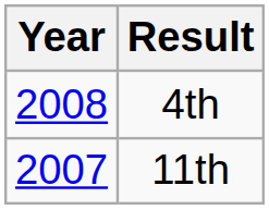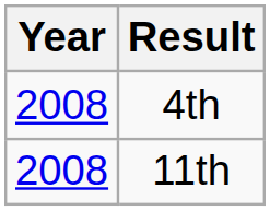11th | Year: 2007 -> 2008
